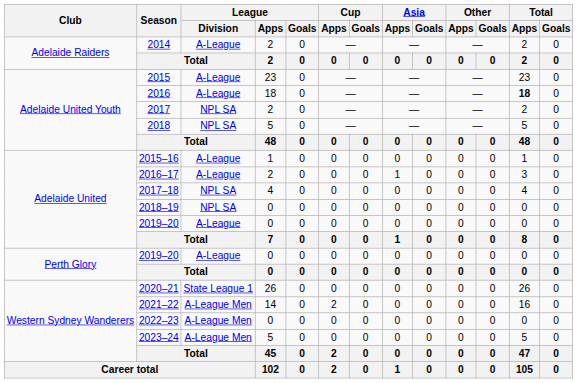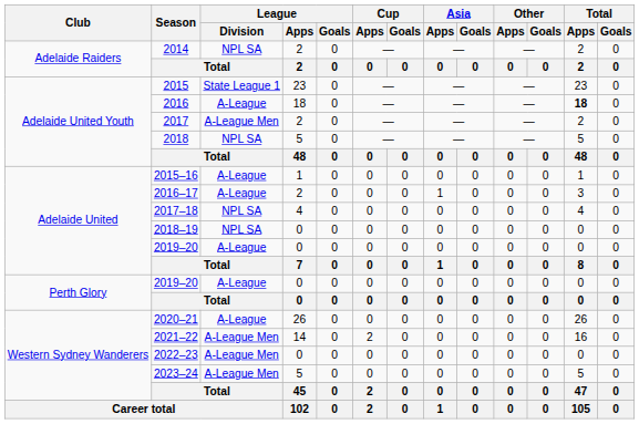2014 | League / Division: A-League -> NPL SA
2015 | League / Division: A-League -> State League 1
2017 | League / Division: NPL SA -> A-League Men
2020–21 | League / Division: State League 1 -> A-League
